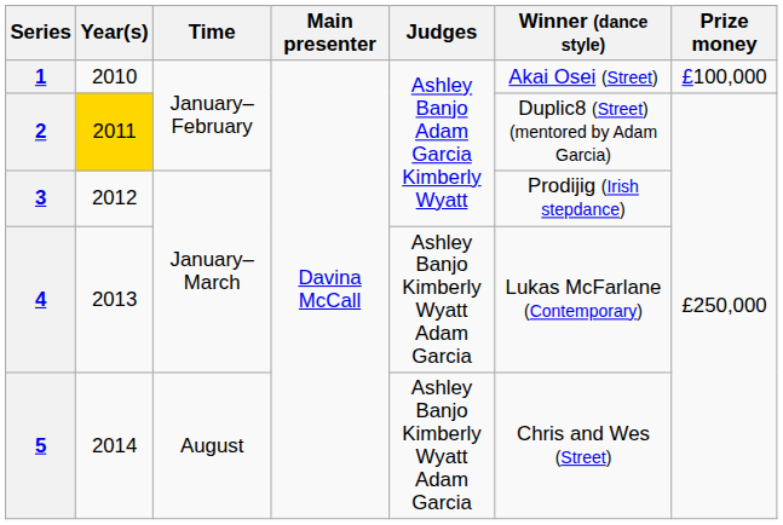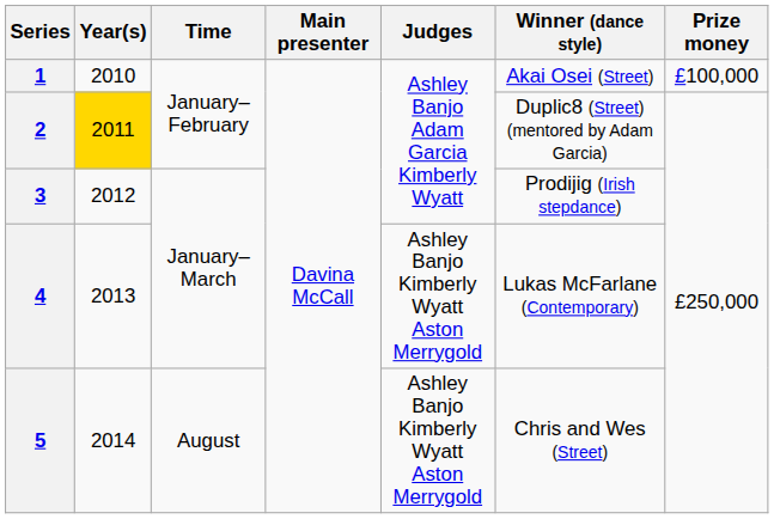4 | Judges: Ashley Banjo Kimberly Wyatt Adam Garcia -> Ashley Banjo Kimberly Wyatt Aston Merrygold
5 | Judges: Ashley Banjo Kimberly Wyatt Adam Garcia -> Ashley Banjo Kimberly Wyatt Aston Merrygold
